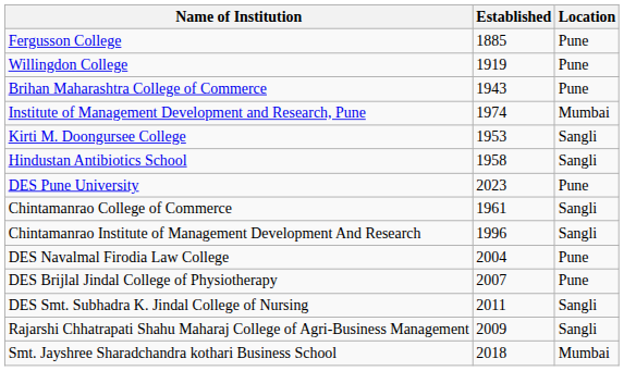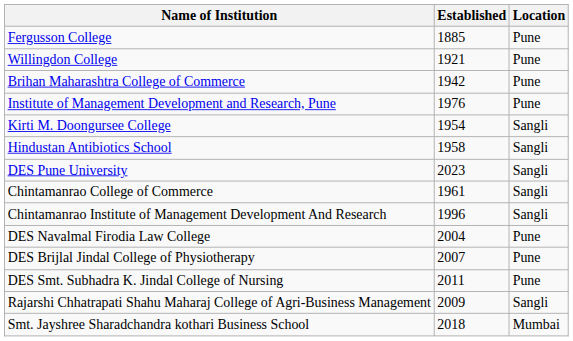Willingdon College | Established: 1919 -> 1921
Brihan Maharashtra College of Commerce | Established: 1943 -> 1942
Institute of Management Development and Research, Pune | Established: 1974 -> 1976
Institute of Management Development and Research, Pune | Location: Mumbai -> Pune
Kirti M. Doongursee College | Established: 1953 -> 1954
DES Pune University | Location: Pune -> Sangli
DES Smt. Subhadra K. Jindal College of Nursing | Location: Sangli -> Pune
